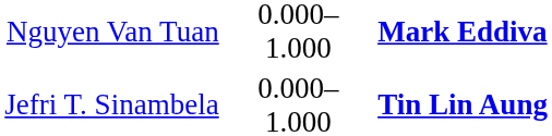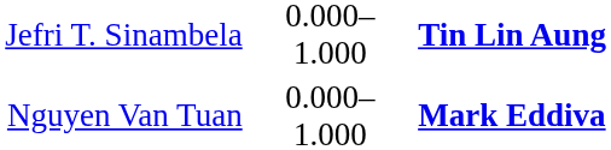rows swapped: Nguyen Van Tuan <-> Jefri T. Sinambela
